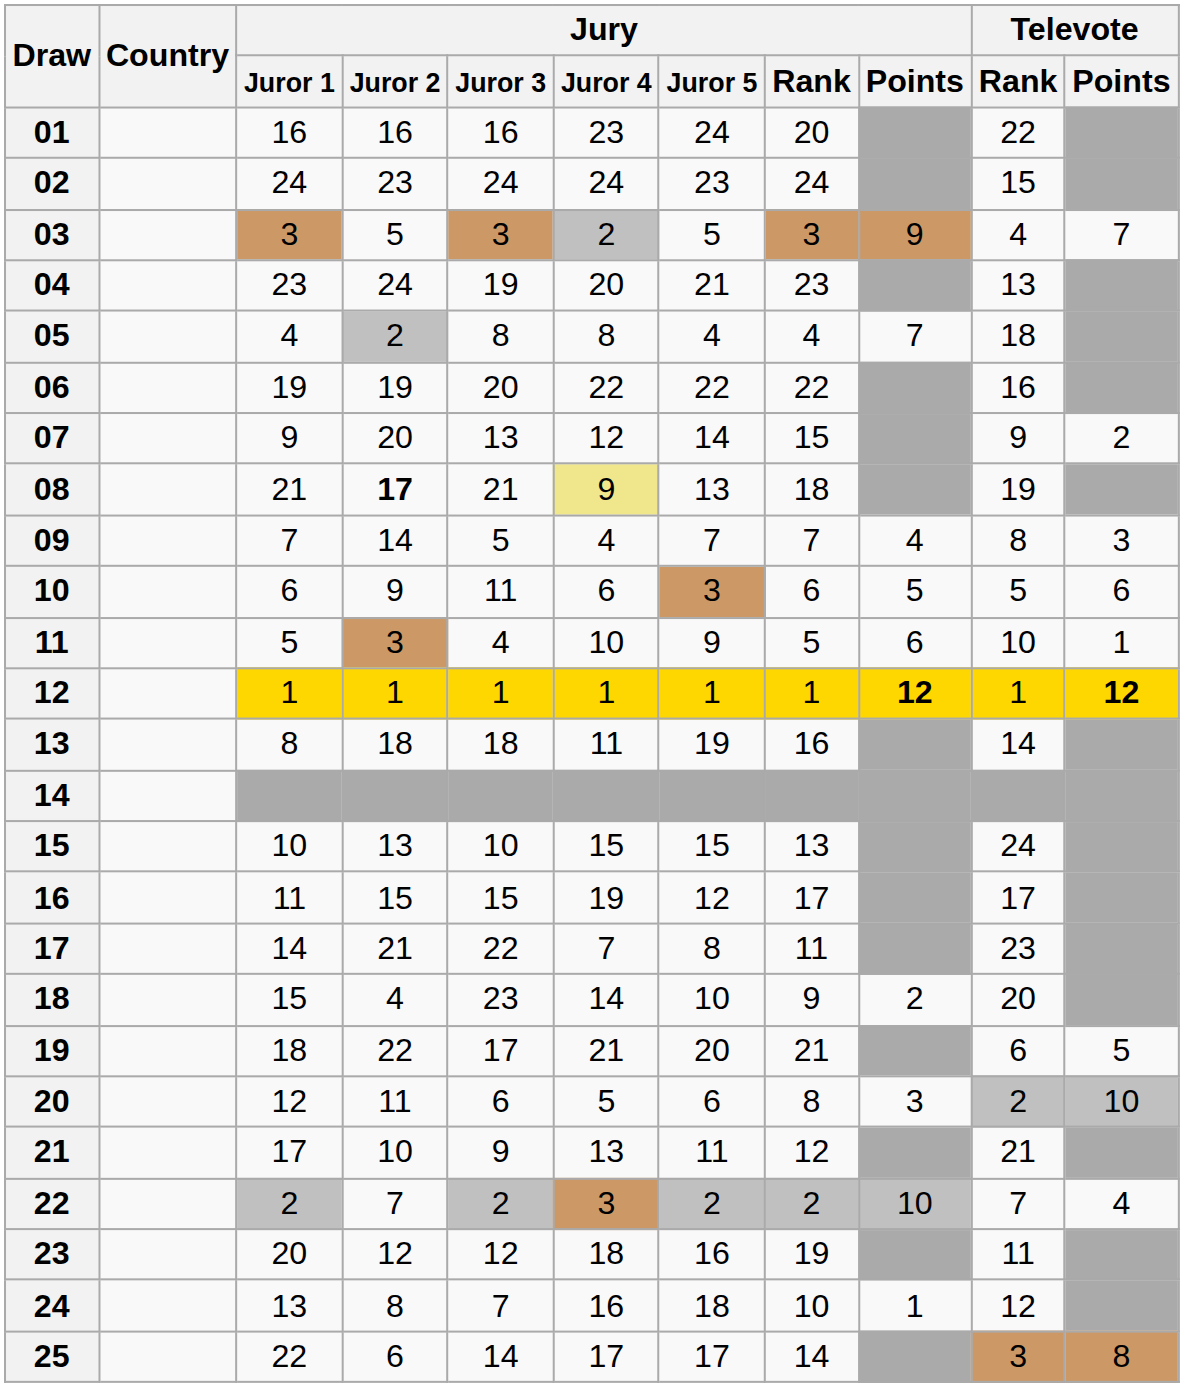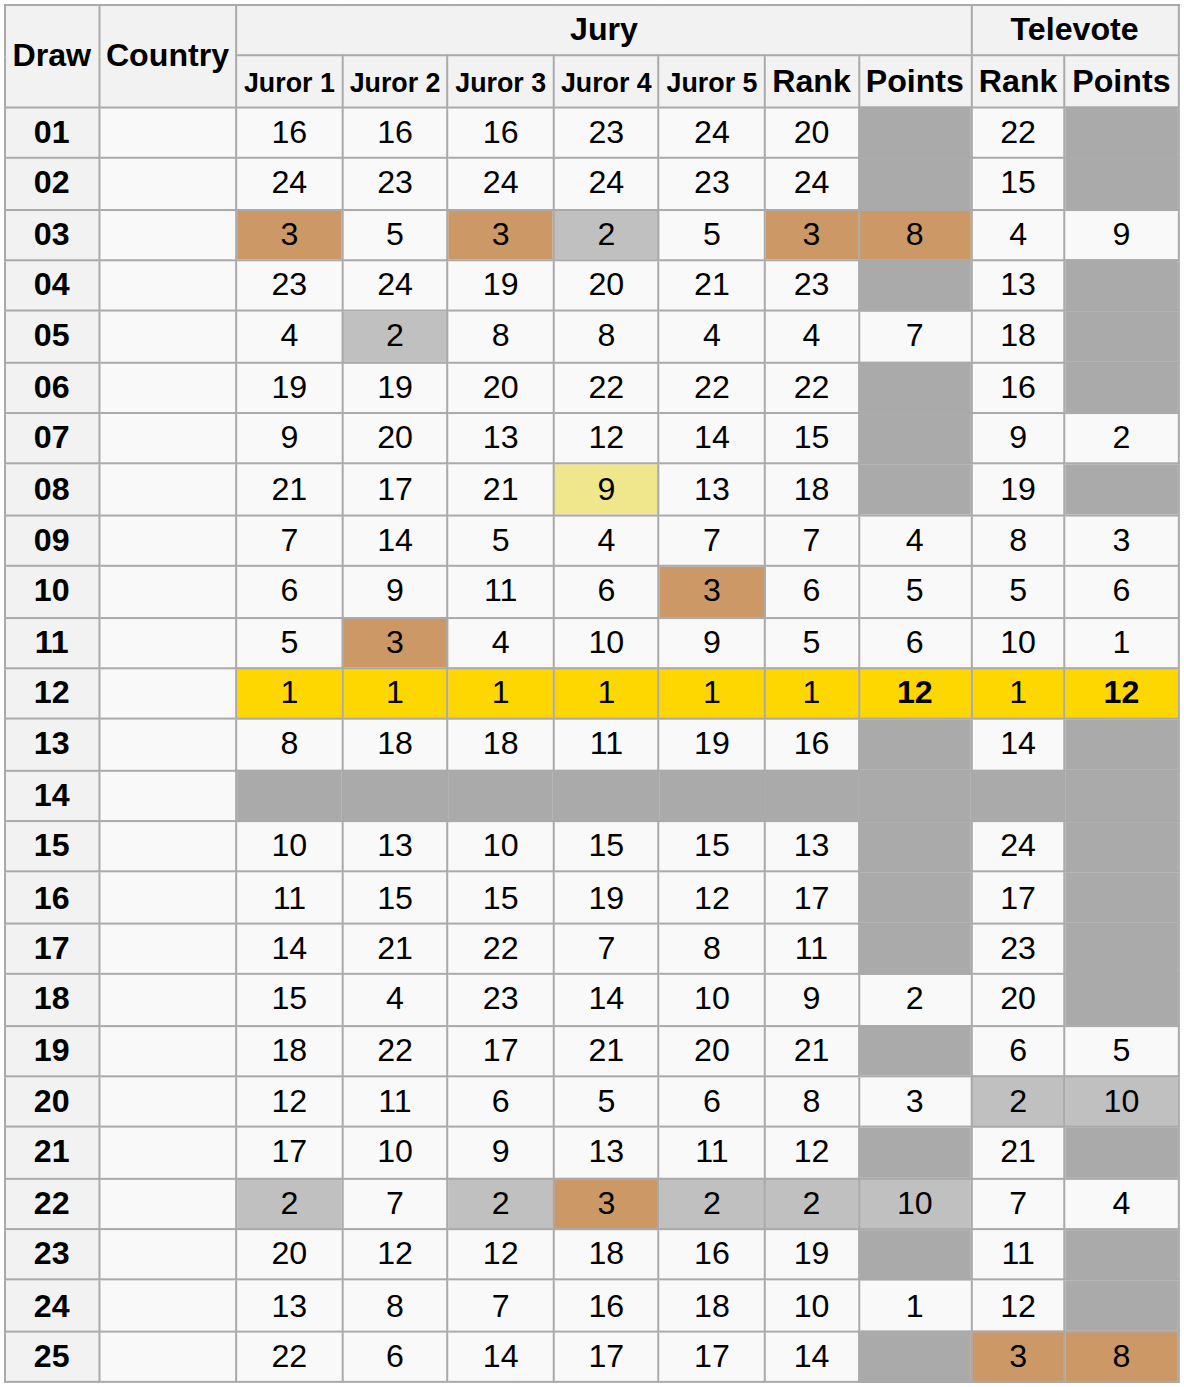03 | Jury / Points: 9 -> 8
03 | Televote / Points: 7 -> 9
08 | Jury / Juror 2: bold -> normal
